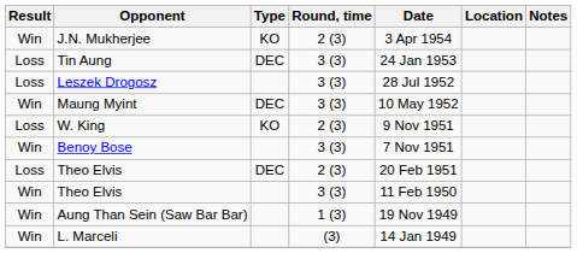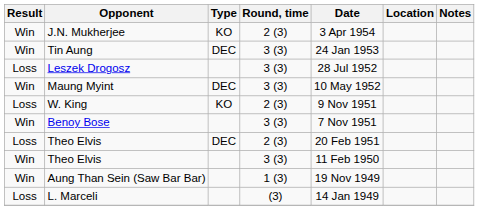Tin Aung | Result: Loss -> Win
L. Marceli | Result: Win -> Loss
